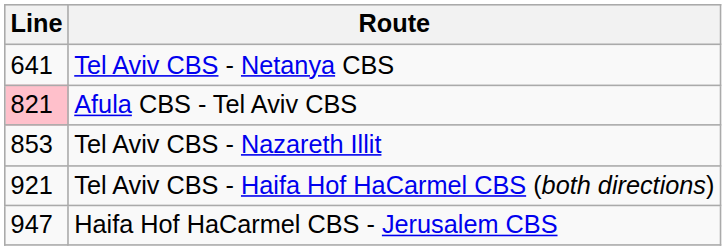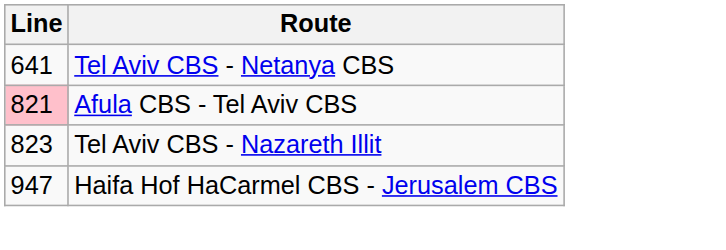Tel Aviv CBS - Nazareth Illit | Line: 853 -> 823
- row: 921 | Tel Aviv CBS - Haifa Hof HaCarmel CBS (both directions)
